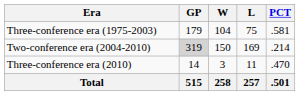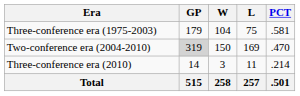Two-conference era (2004-2010) | PCT: .214 -> .470
Three-conference era (2010) | PCT: .470 -> .214
